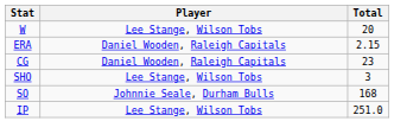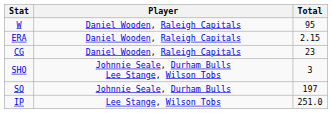W | Player: Lee Stange, Wilson Tobs -> Daniel Wooden, Raleigh Capitals
W | Total: 20 -> 95
SHO | Player: Lee Stange, Wilson Tobs -> Johnnie Seale, Durham Bulls Lee Stange, Wilson Tobs
SO | Total: 168 -> 197
